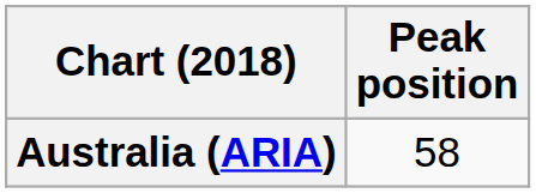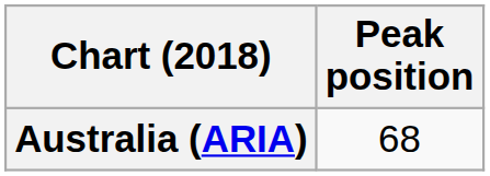Australia (ARIA) | Peak position: 58 -> 68
